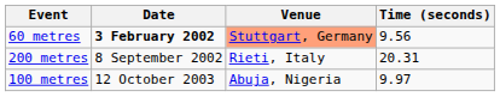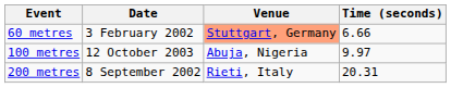60 metres | Date: bold -> normal
60 metres | Time (seconds): 9.56 -> 6.66
rows swapped: 100 metres <-> 200 metres
